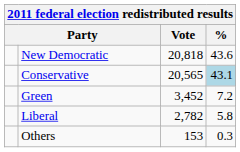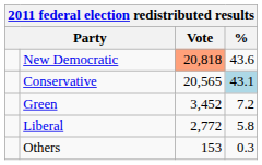New Democratic | Vote: no background -> lightsalmon background
Liberal | Vote: 2,782 -> 2,772
